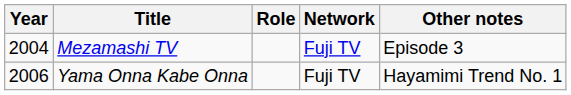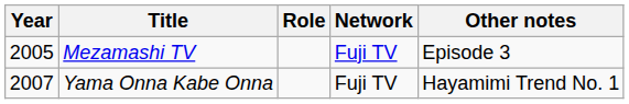Mezamashi TV | Year: 2004 -> 2005
Yama Onna Kabe Onna | Year: 2006 -> 2007
